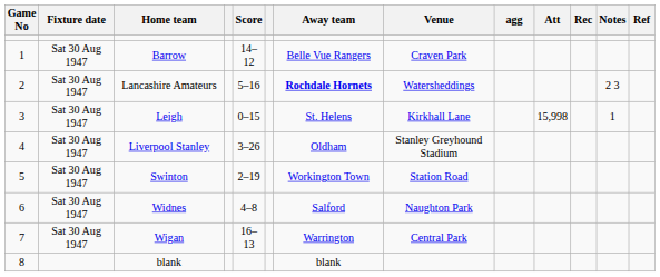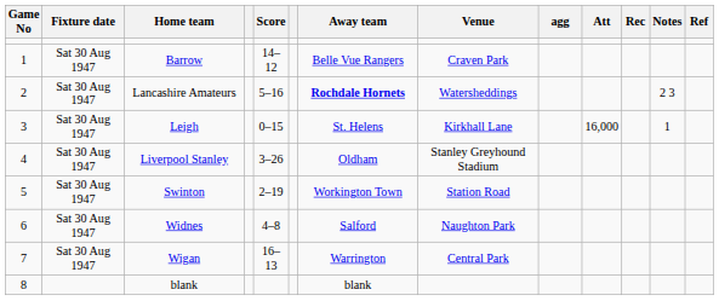Leigh | Att: 15,998 -> 16,000
